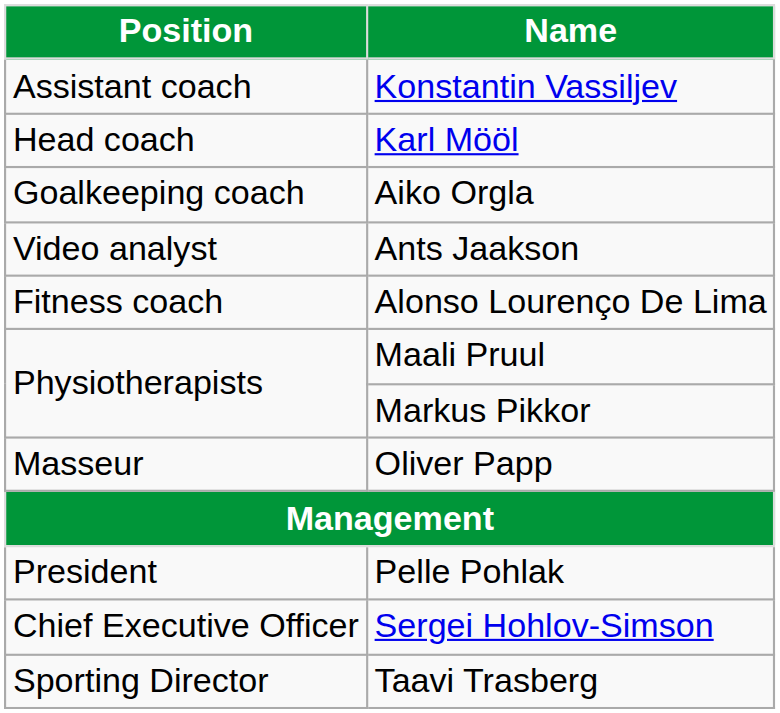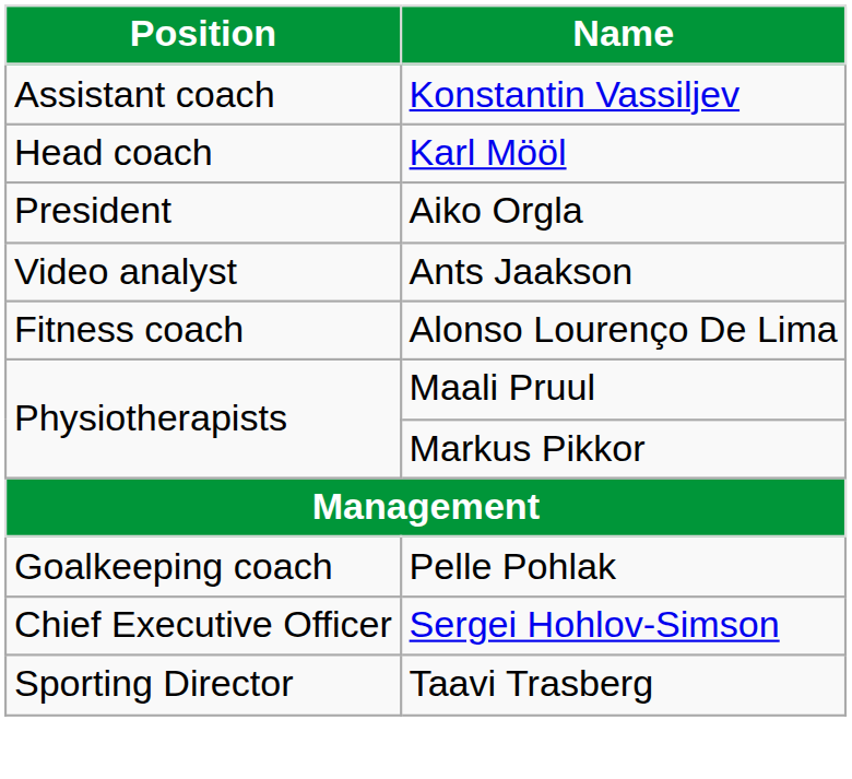Aiko Orgla | Position: Goalkeeping coach -> President
- row: Masseur | Oliver Papp
Pelle Pohlak | Position: President -> Goalkeeping coach
